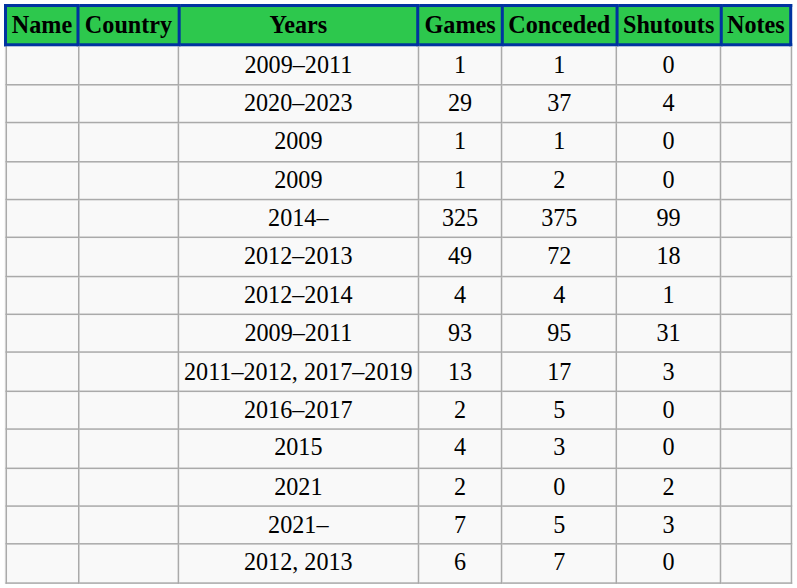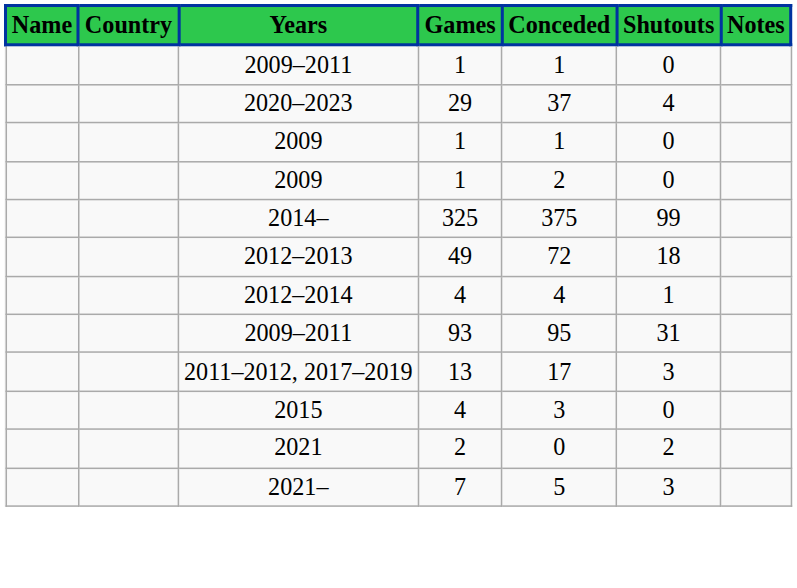- row: 2016–2017 | 2 | 5 | 0
- row: 2012, 2013 | 6 | 7 | 0
